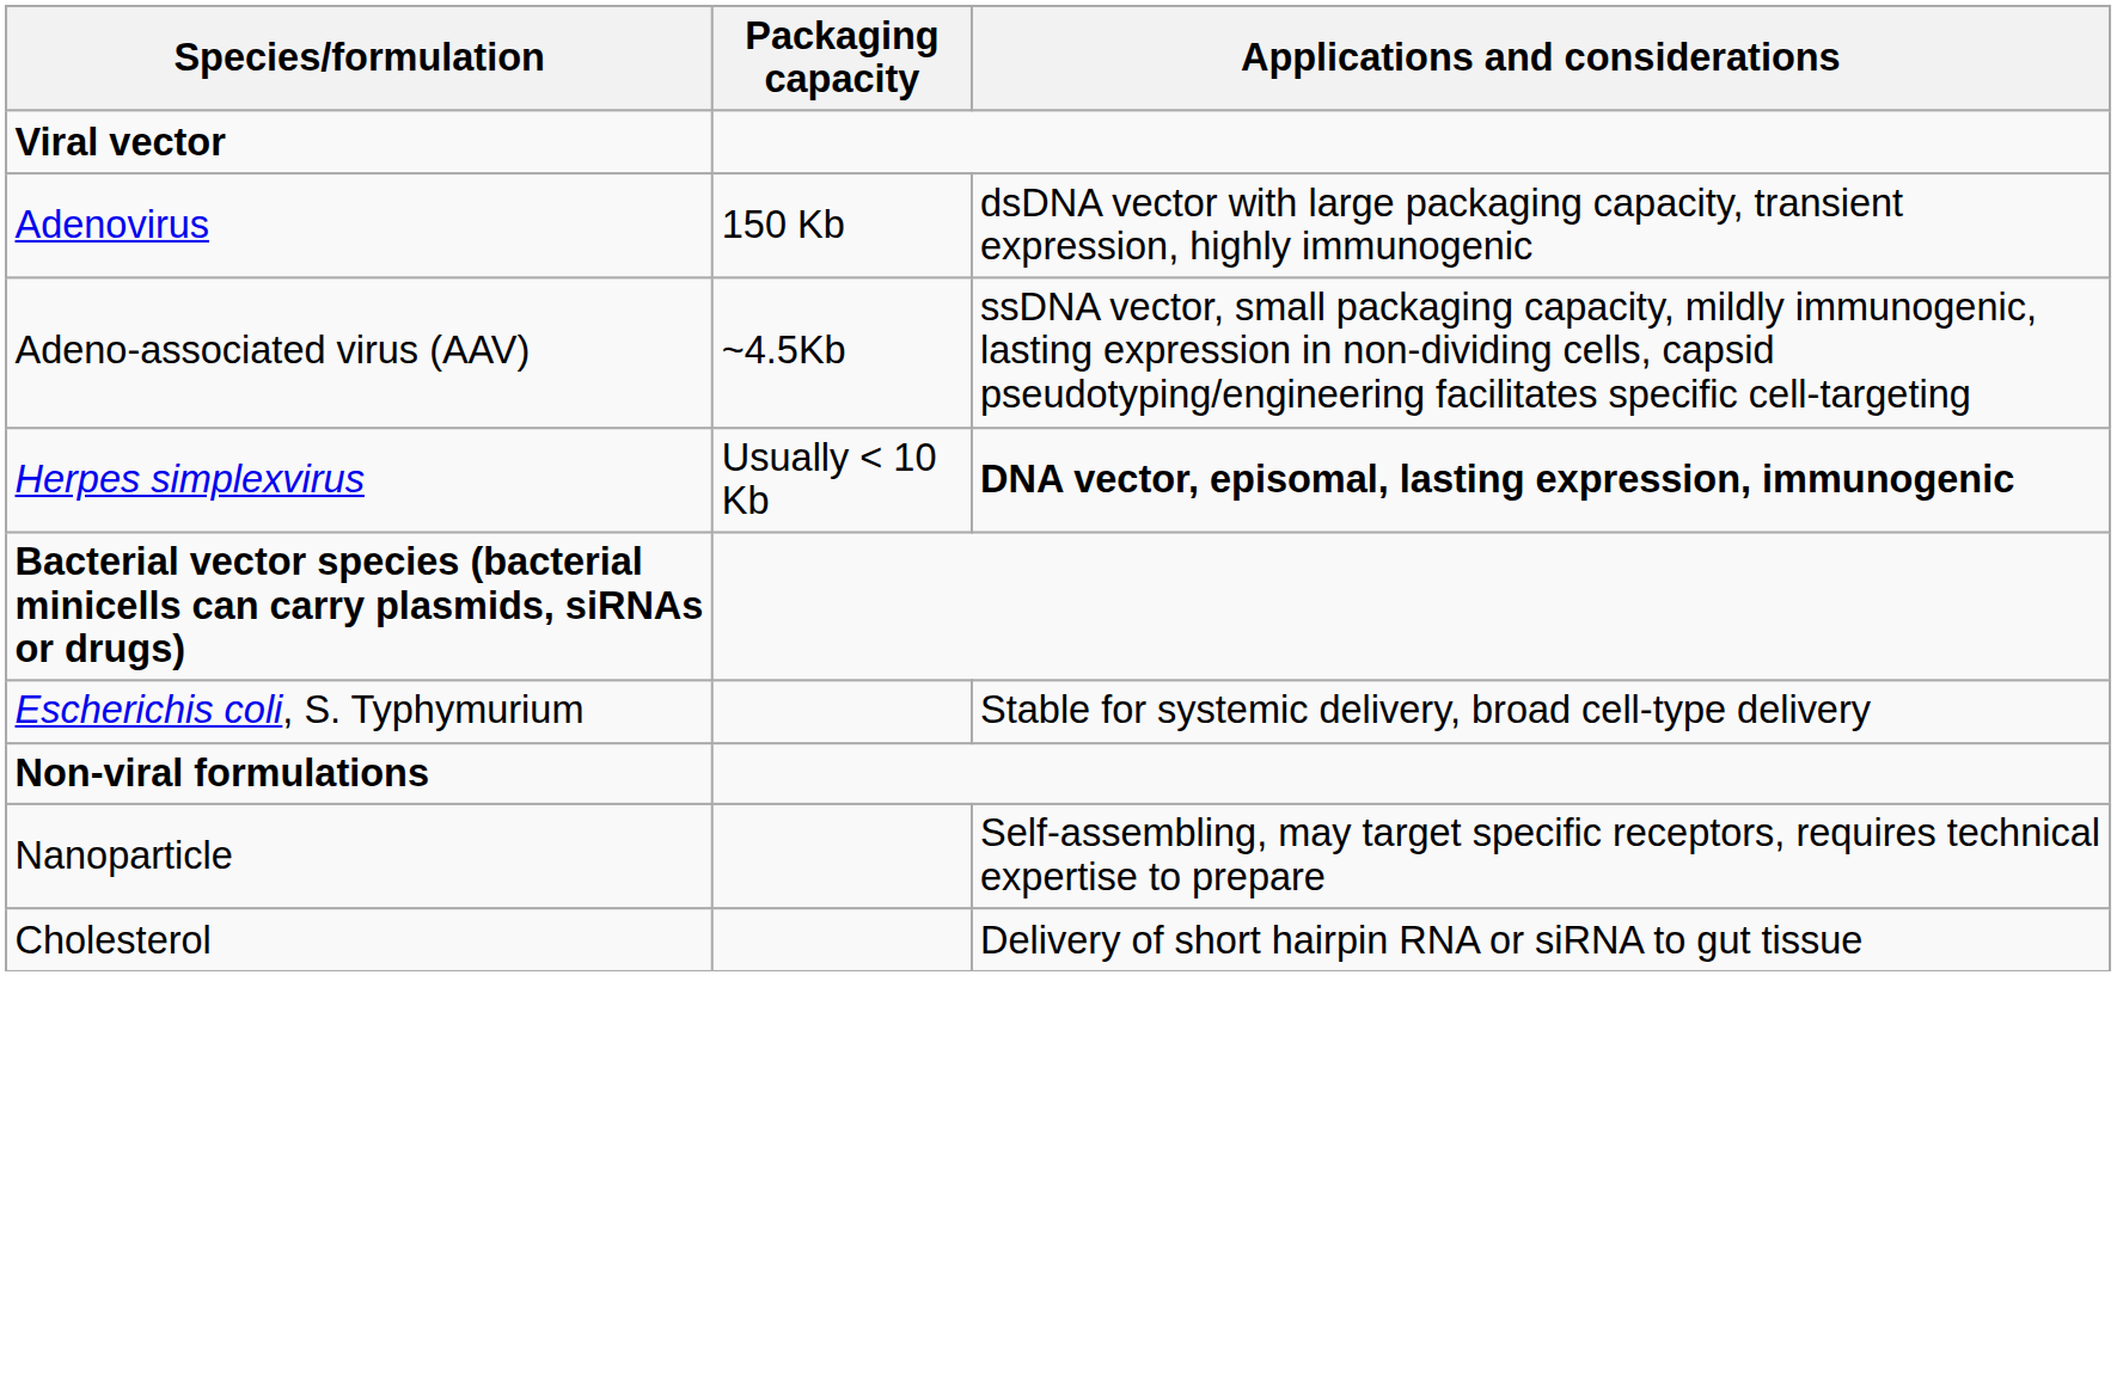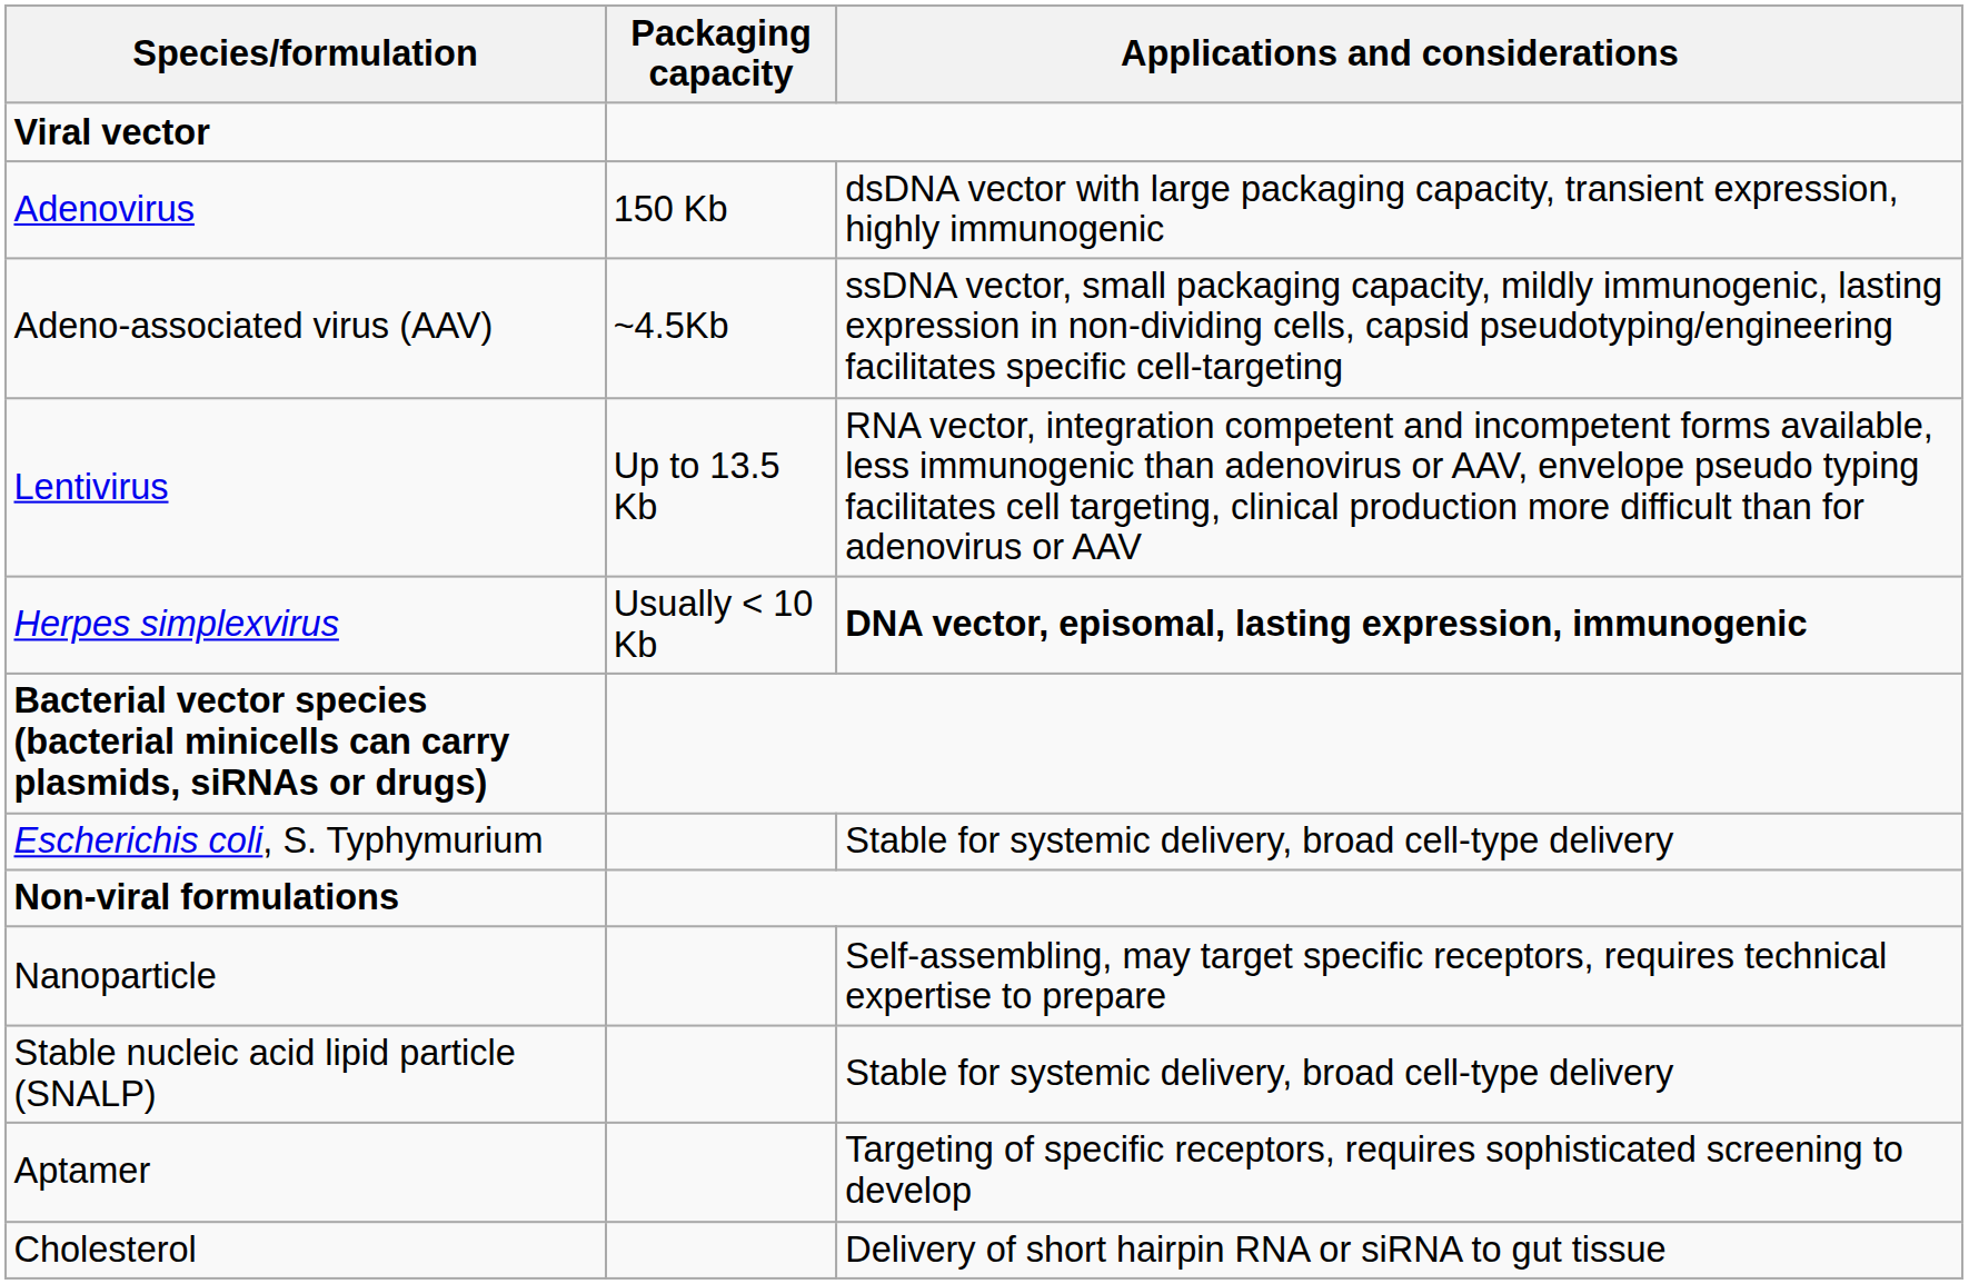+ row: Lentivirus | Up to 13.5 Kb | RNA vector, integration competent and incompetent forms available, less immunogenic than adenovirus or AAV, envelope pseudo typing facilitates cell targeting, clinical production more difficult than for adenovirus or AAV
+ row: Stable nucleic acid lipid particle (SNALP) | Stable for systemic delivery, broad cell-type delivery
+ row: Aptamer | Targeting of specific receptors, requires sophisticated screening to develop
